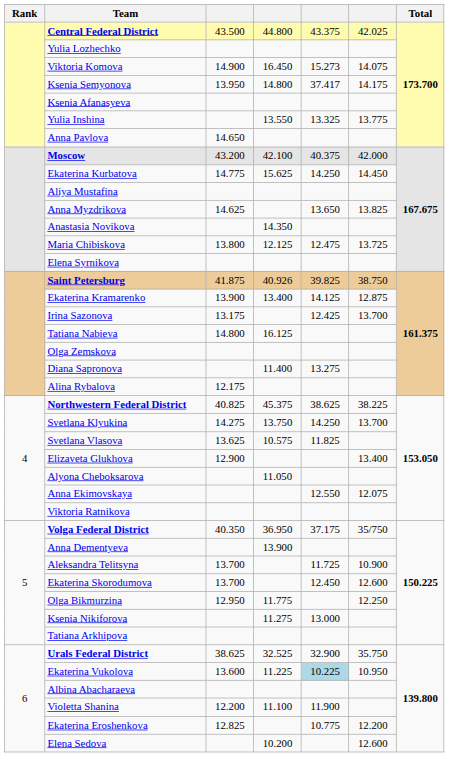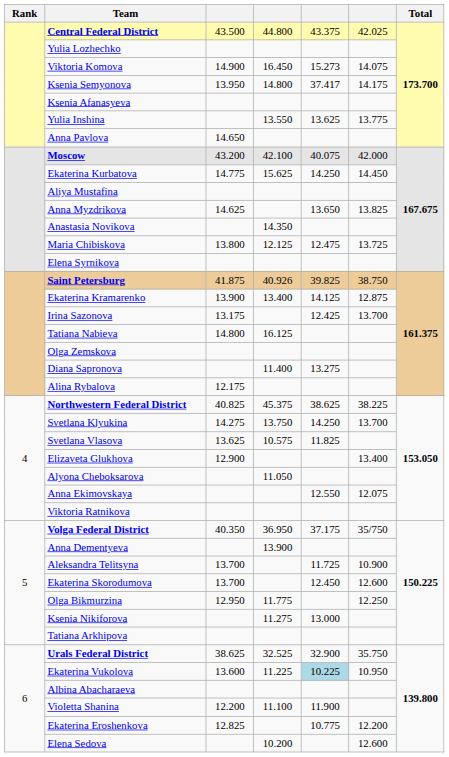Yulia Inshina | column 5: 13.325 -> 13.625
Moscow | column 5: 40.375 -> 40.075
